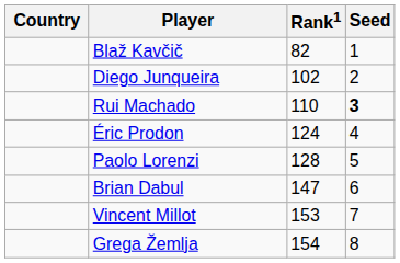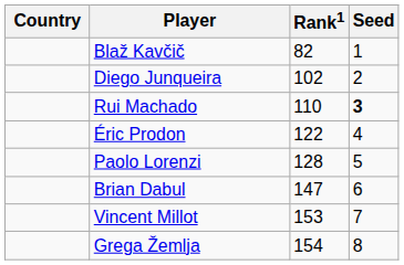Éric Prodon | Rank1: 124 -> 122
